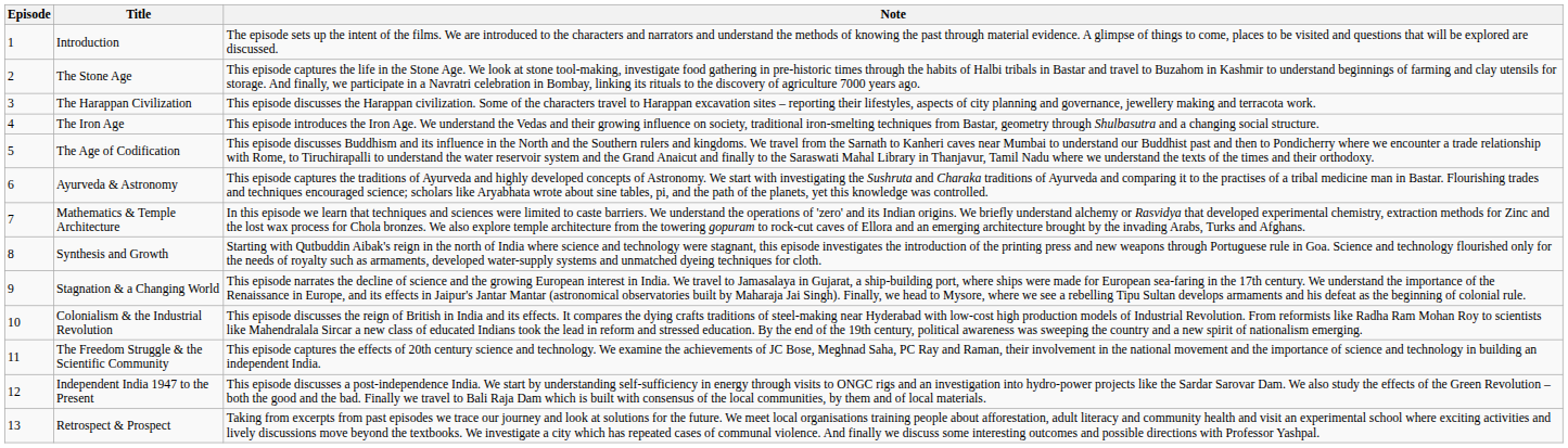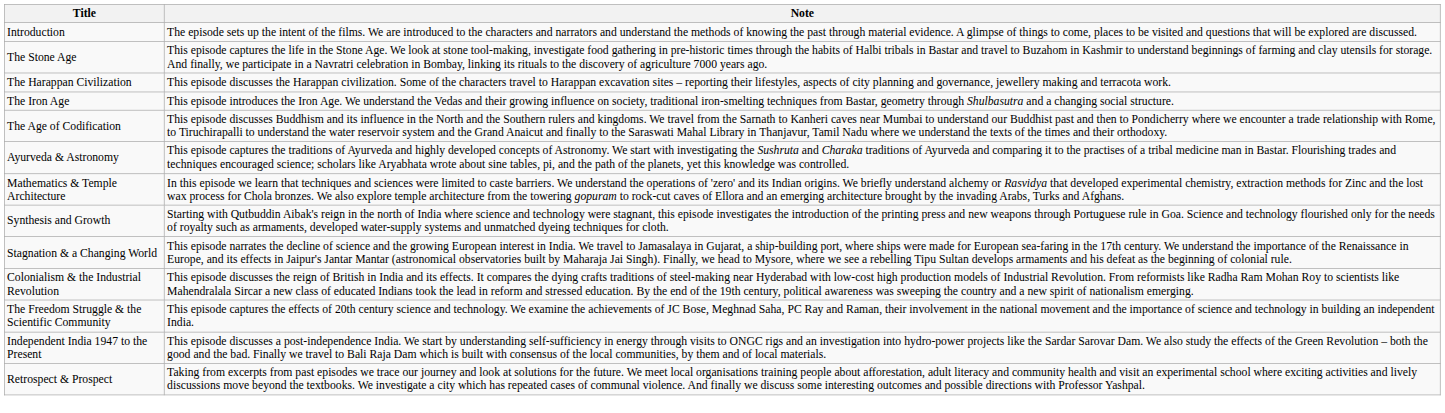- column: Episode | 1 | 2 | 3 | 4 | 5 | 6 | 7 | 8 | 9 | 10 | 11 | 12 | 13
